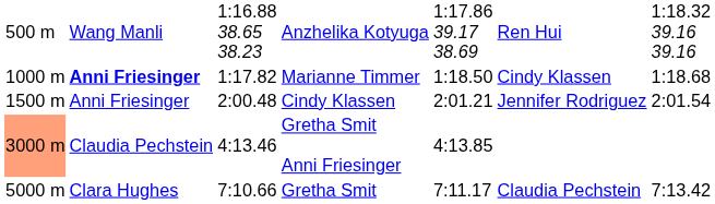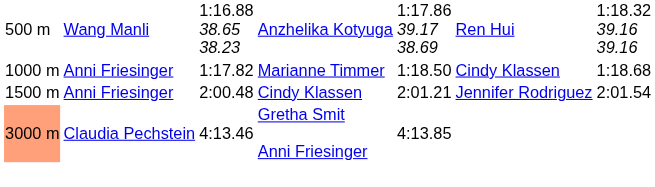Marianne Timmer | column 2: bold -> normal
- row: 5000 m | Clara Hughes | 7:10.66 | Gretha Smit | 7:11.17 | Claudia Pechstein | 7:13.42
